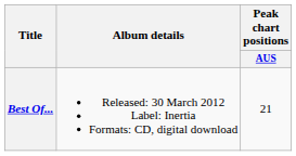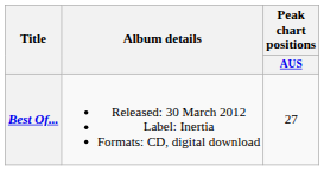Best Of... | Peak chart positions / AUS: 21 -> 27
